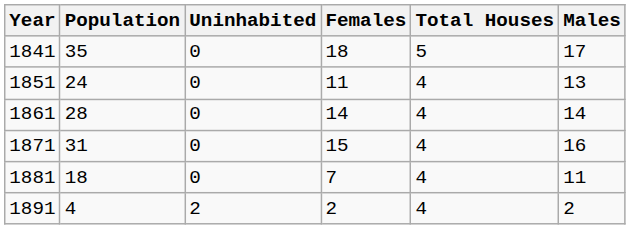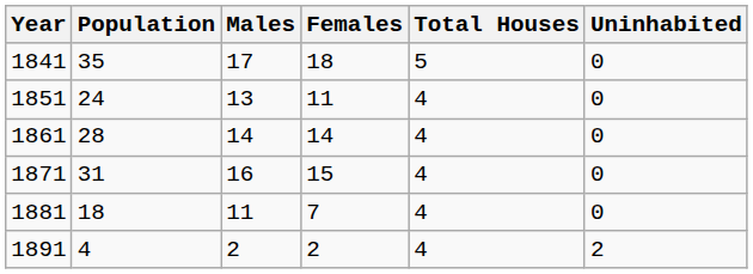columns swapped: Males <-> Uninhabited
